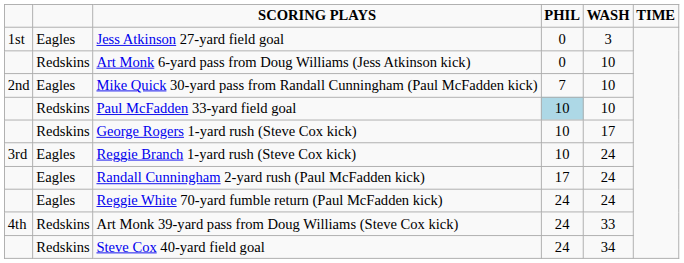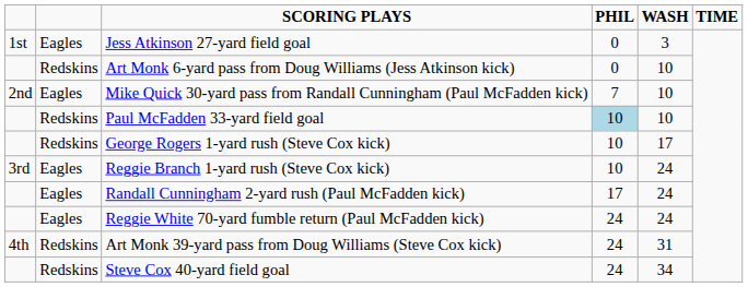Art Monk 39-yard pass from Doug Williams (Steve Cox kick) | WASH: 33 -> 31
